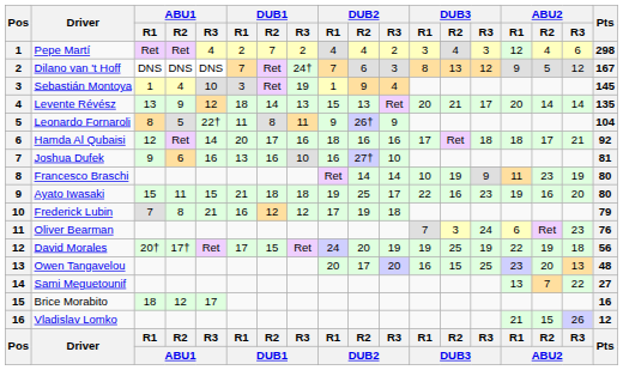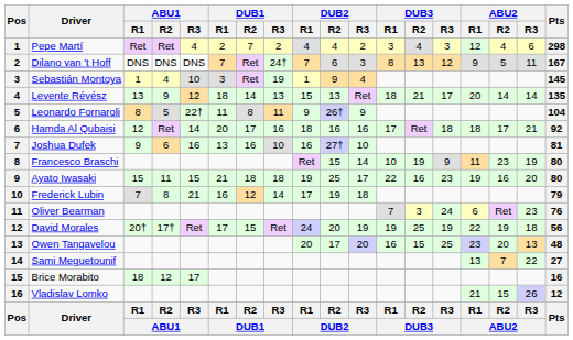Dilano van 't Hoff | ABU2 / R3: 12 -> 11
Levente Révész | DUB3 / R1: 20 -> 18
Francesco Braschi | DUB2 / R2: 14 -> 15
Frederick Lubin | DUB1 / R3: 12 -> 14
